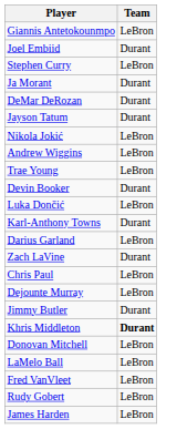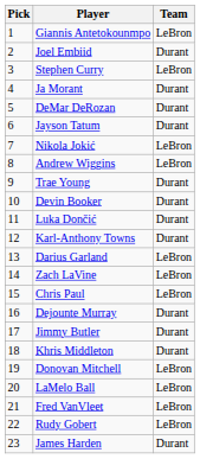+ column: Pick | 1 | 2 | 3 | 4 | 5 | 6 | 7 | 8 | 9 | 10 | 11 | 12 | 13 | 14 | 15 | 16 | 17 | 18 | 19 | 20 | 21 | 22 | 23
Trae Young | Team: LeBron -> Durant
Luka Dončić | Team: LeBron -> Durant
Zach LaVine | Team: Durant -> LeBron
Dejounte Murray | Team: LeBron -> Durant
Khris Middleton | Team: bold -> normal
James Harden | Team: LeBron -> Durant
